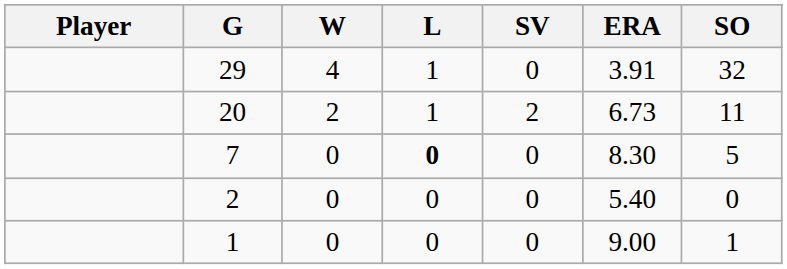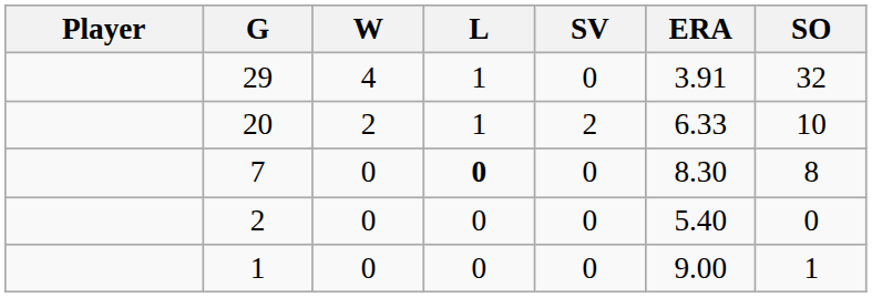20 | ERA: 6.73 -> 6.33
20 | SO: 11 -> 10
7 | SO: 5 -> 8
